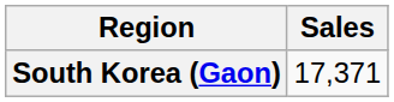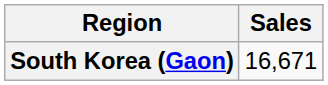South Korea (Gaon) | Sales: 17,371 -> 16,671
